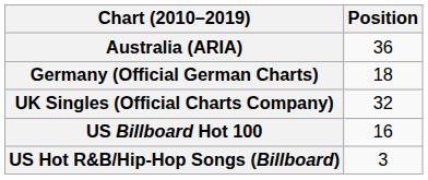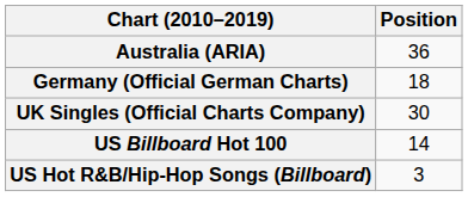UK Singles (Official Charts Company) | Position: 32 -> 30
US Billboard Hot 100 | Position: 16 -> 14
